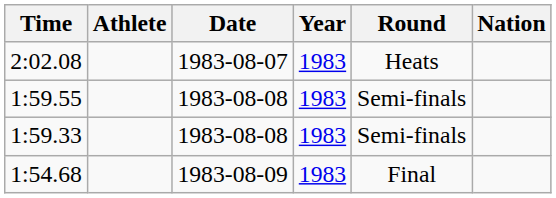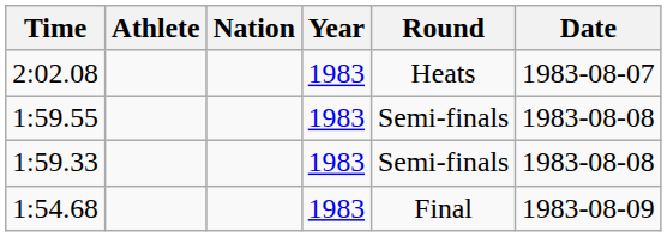columns swapped: Nation <-> Date
